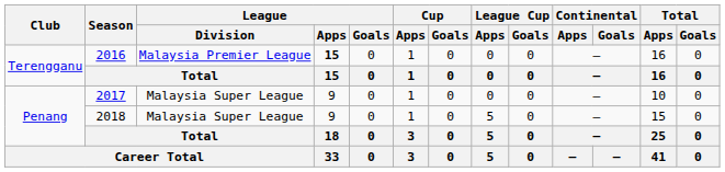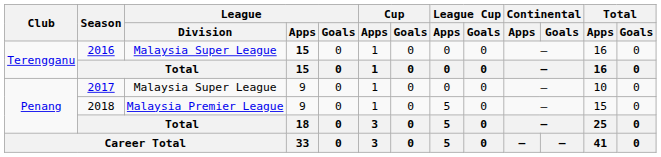2016 | League / Division: Malaysia Premier League -> Malaysia Super League
2018 | League / Division: Malaysia Super League -> Malaysia Premier League
